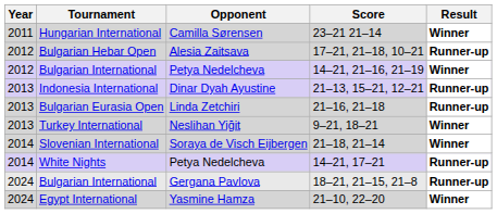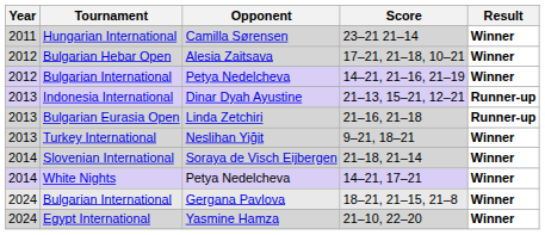Bulgarian Hebar Open | Result: Runner-up -> Winner
White Nights | Result: Runner-up -> Winner
Bulgarian International / Gergana Pavlova | Result: Runner-up -> Winner
